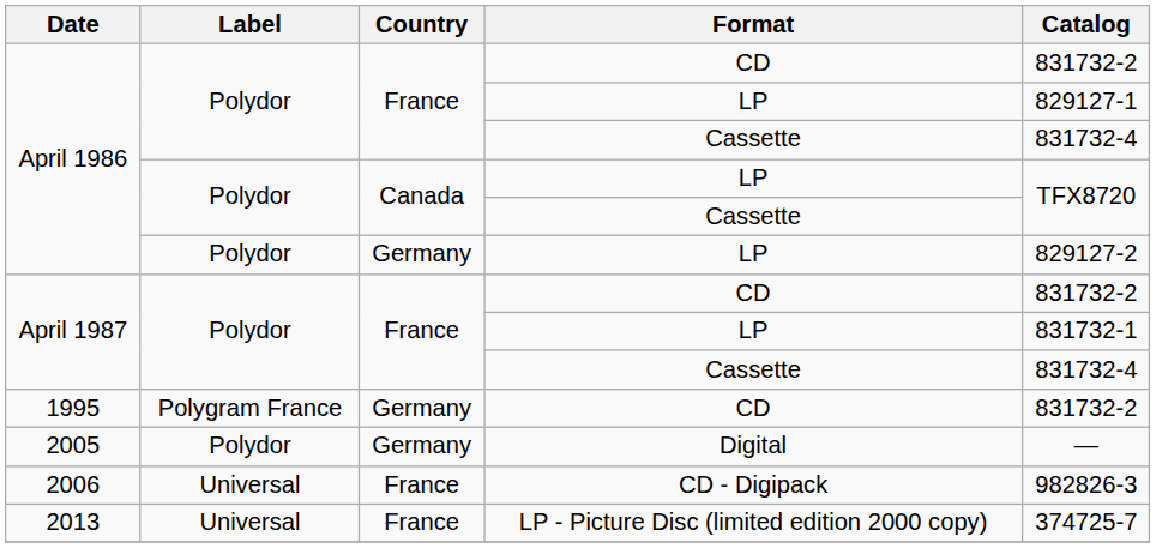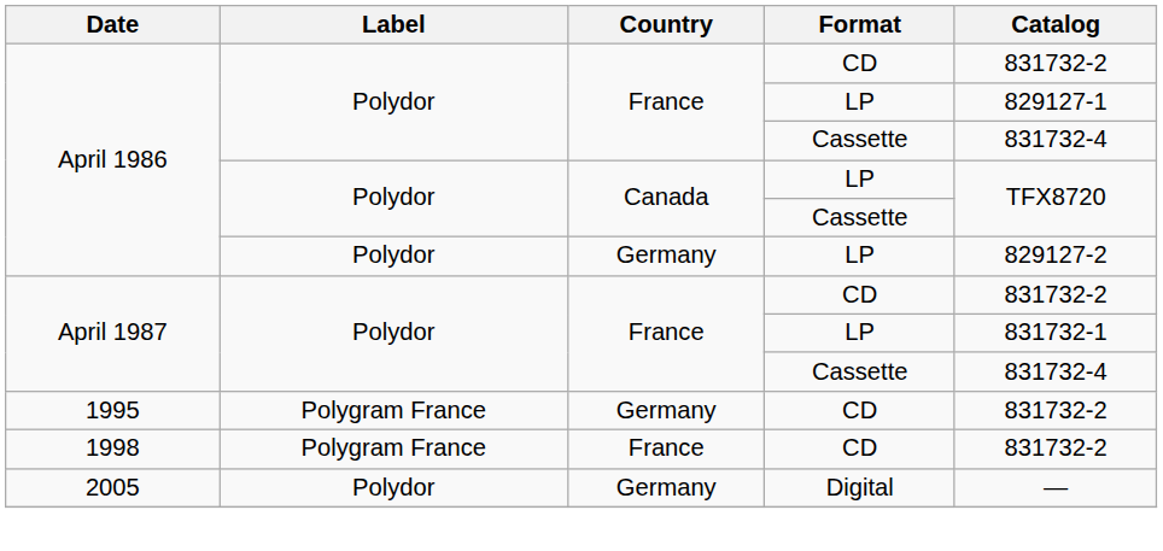+ row: 1998 | Polygram France | France | CD | 831732-2
- row: 2006 | Universal | France | CD - Digipack | 982826-3
- row: 2013 | Universal | France | LP - Picture Disc (limited edition 2000 copy) | 374725-7
